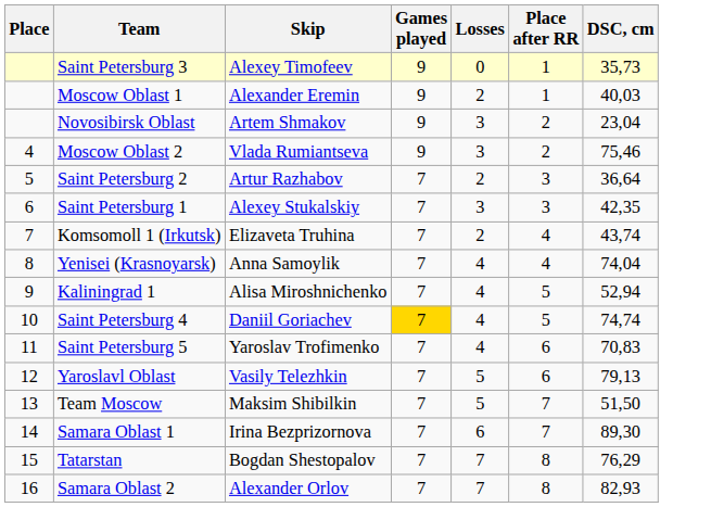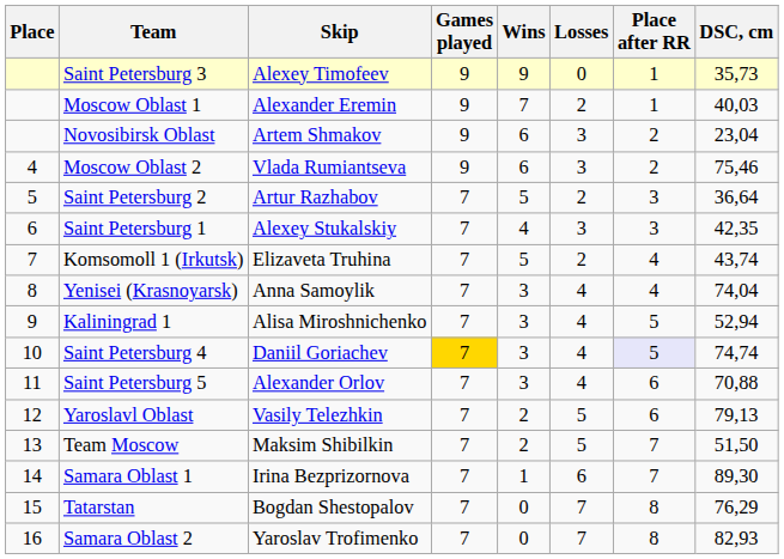+ column: Wins | 9 | 7 | 6 | 6 | 5 | 4 | 5 | 3 | 3 | 3 | 3 | 2 | 2 | 1 | 0 | 0
Saint Petersburg 4 | Place after RR: no background -> lavender background
Saint Petersburg 5 | Skip: Yaroslav Trofimenko -> Alexander Orlov
Saint Petersburg 5 | DSC, cm: 70,83 -> 70,88
Samara Oblast 2 | Skip: Alexander Orlov -> Yaroslav Trofimenko
